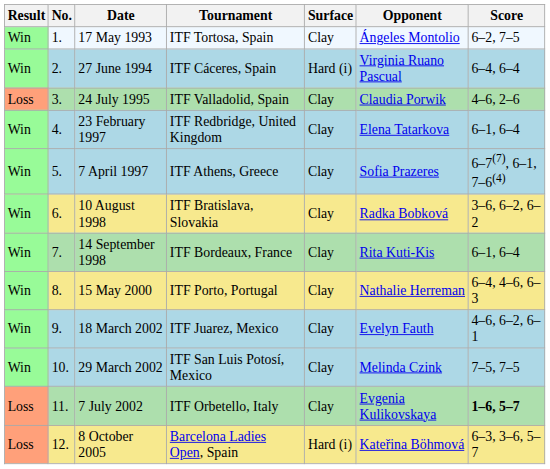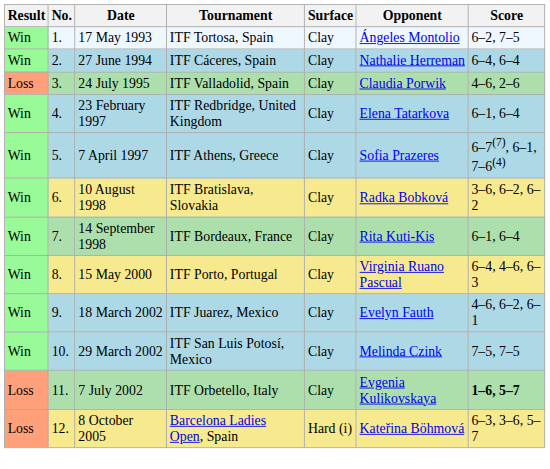27 June 1994 | Surface: Hard (i) -> Clay
27 June 1994 | Opponent: Virginia Ruano Pascual -> Nathalie Herreman
15 May 2000 | Opponent: Nathalie Herreman -> Virginia Ruano Pascual
